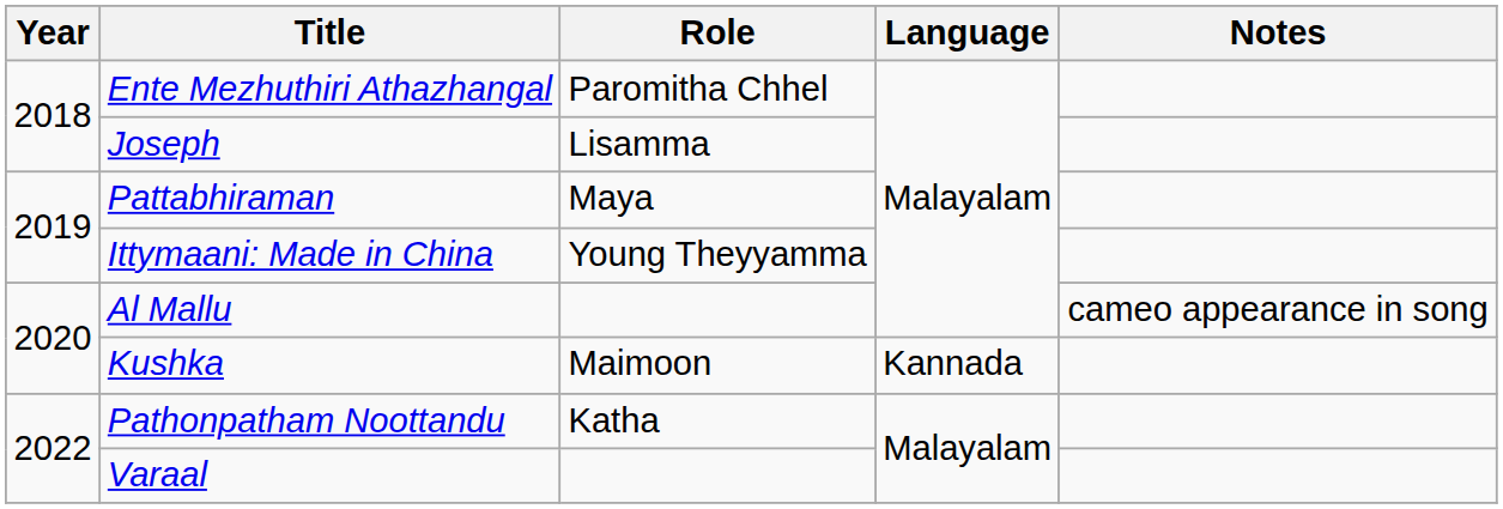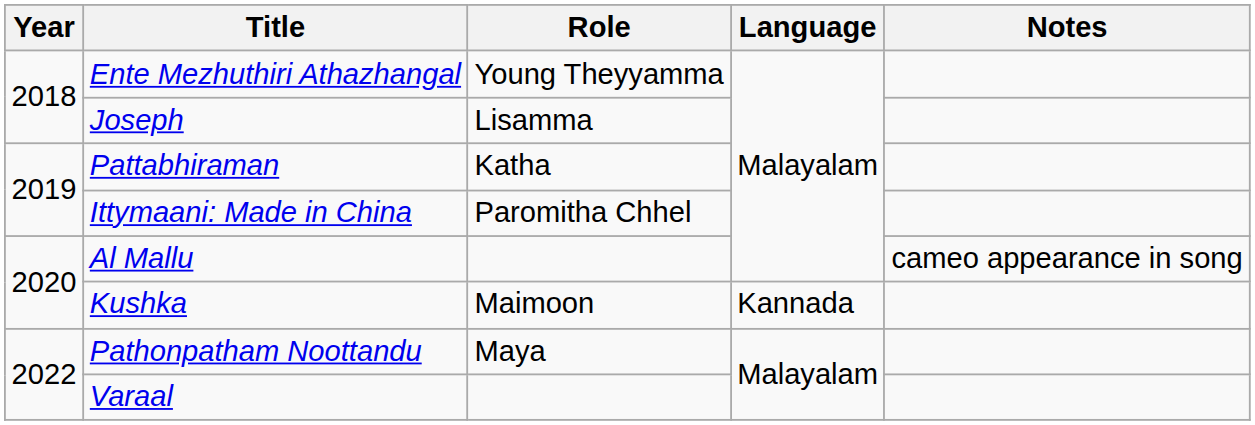Ente Mezhuthiri Athazhangal | Role: Paromitha Chhel -> Young Theyyamma
Pattabhiraman | Role: Maya -> Katha
Ittymaani: Made in China | Role: Young Theyyamma -> Paromitha Chhel
Pathonpatham Noottandu | Role: Katha -> Maya
